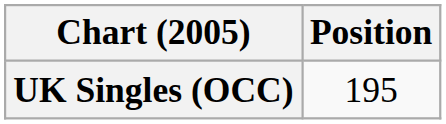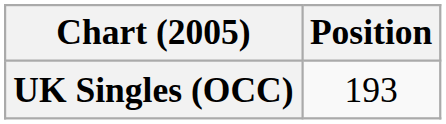UK Singles (OCC) | Position: 195 -> 193
